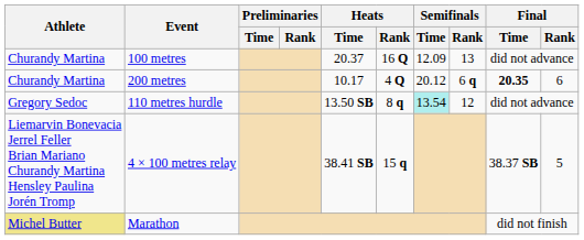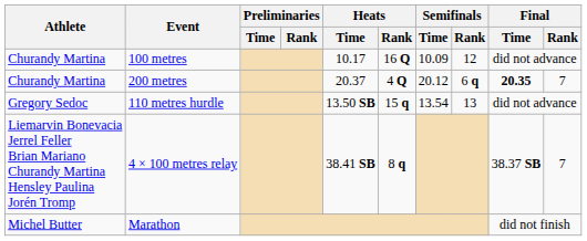100 metres | Heats / Time: 20.37 -> 10.17
100 metres | Semifinals / Time: 12.09 -> 10.09
100 metres | Semifinals / Rank: 13 -> 12
200 metres | Heats / Time: 10.17 -> 20.37
200 metres | Final / Rank: 6 -> 7
110 metres hurdle | Heats / Rank: 8 q -> 15 q
110 metres hurdle | Semifinals / Time: paleturquoise background -> no background
110 metres hurdle | Semifinals / Rank: 12 -> 13
4 × 100 metres relay | Heats / Rank: 15 q -> 8 q
4 × 100 metres relay | Final / Rank: 5 -> 7
Marathon | Athlete: khaki background -> no background
